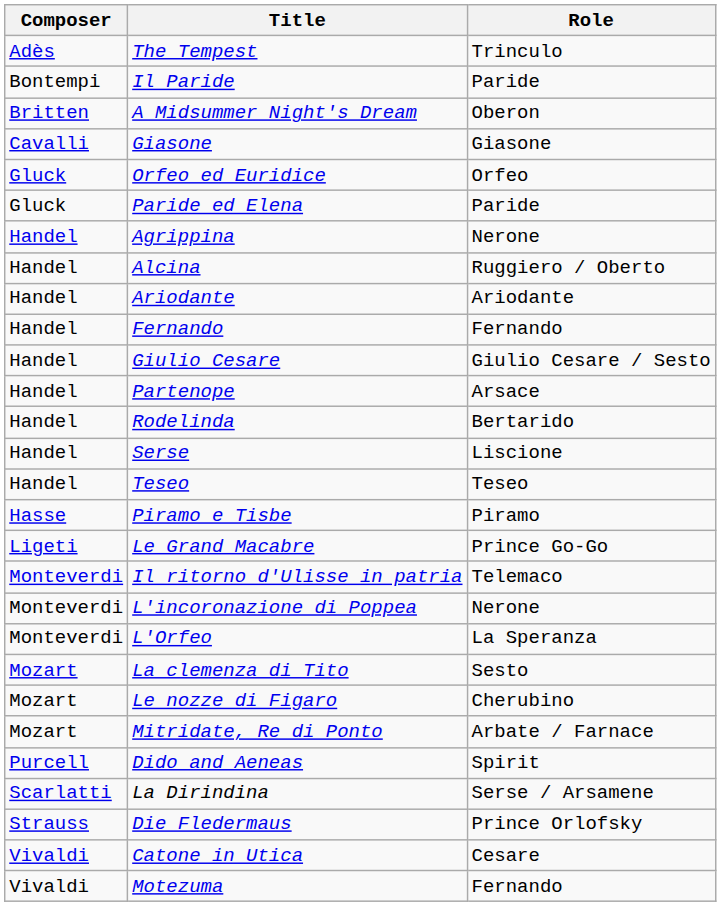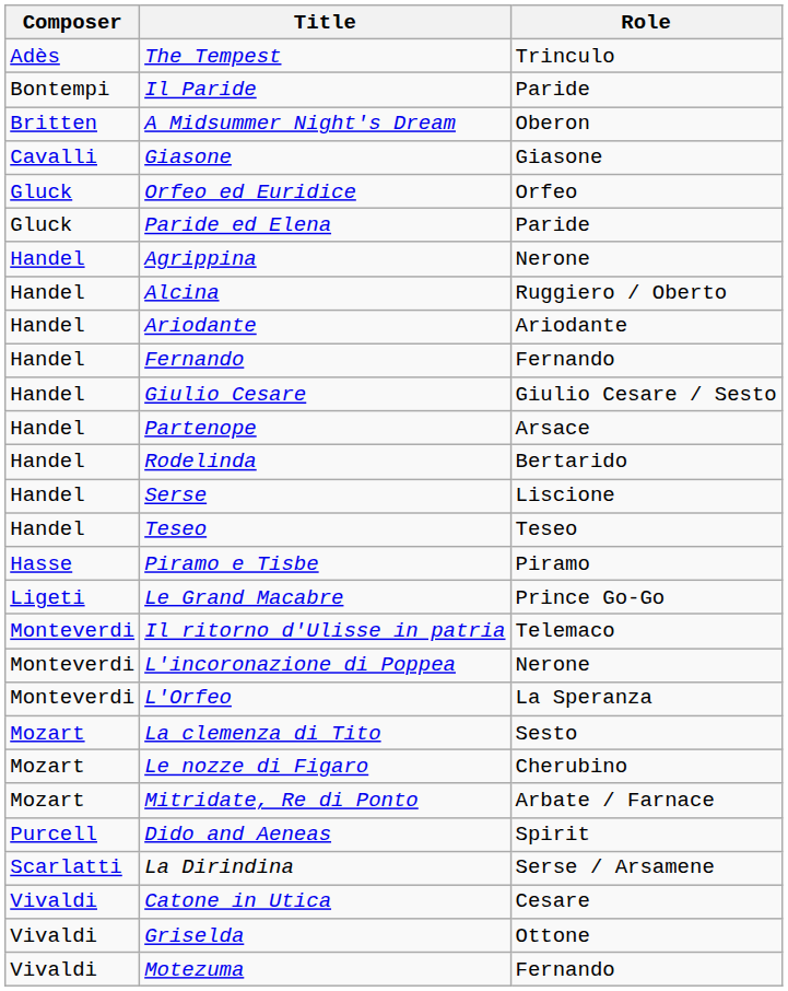- row: Strauss | Die Fledermaus | Prince Orlofsky
+ row: Vivaldi | Griselda | Ottone
